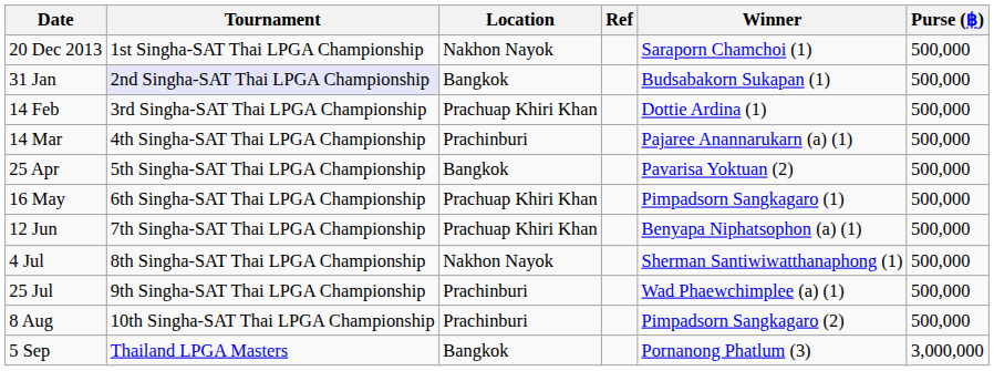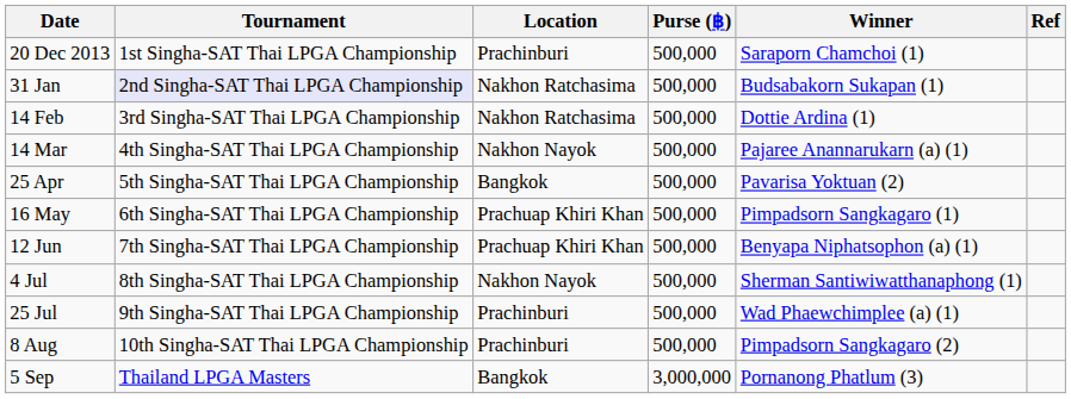columns swapped: Purse (฿) <-> Ref
20 Dec 2013 | Location: Nakhon Nayok -> Prachinburi
31 Jan | Location: Bangkok -> Nakhon Ratchasima
14 Feb | Location: Prachuap Khiri Khan -> Nakhon Ratchasima
14 Mar | Location: Prachinburi -> Nakhon Nayok
